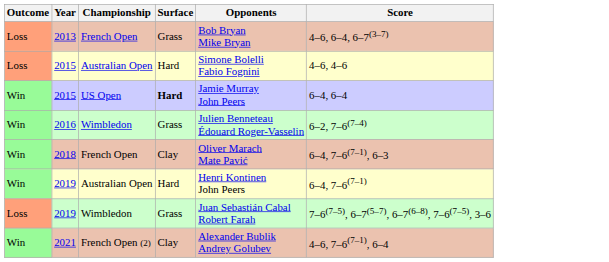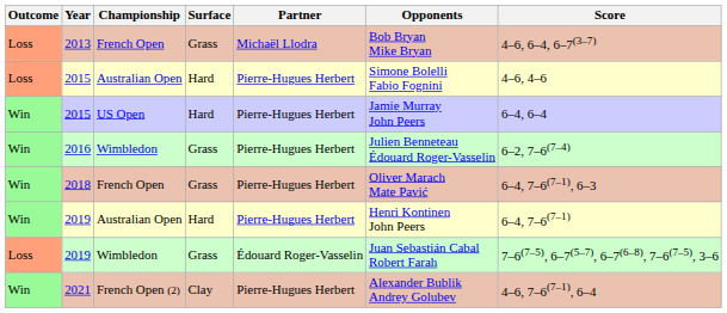+ column: Partner | Michaël Llodra | Pierre-Hugues Herbert | Pierre-Hugues Herbert | Pierre-Hugues Herbert | Pierre-Hugues Herbert | Pierre-Hugues Herbert | Édouard Roger-Vasselin | Pierre-Hugues Herbert
2015 / US Open | Surface: bold -> normal
2018 | Surface: Clay -> Grass
